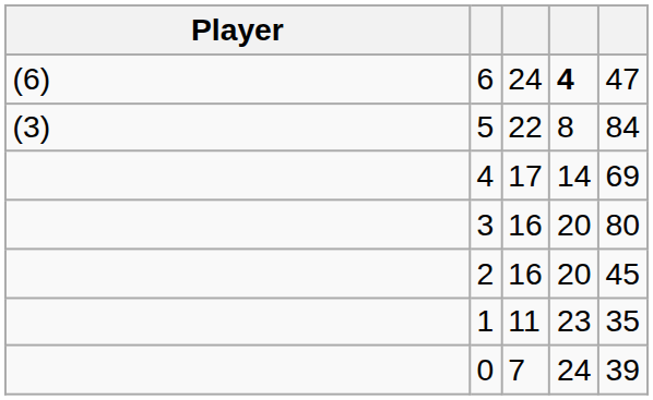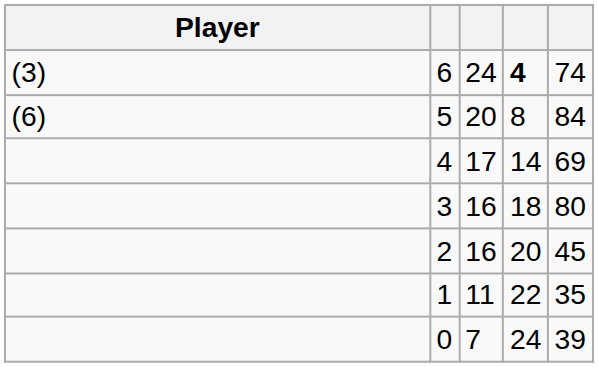6 | Player: (6) -> (3)
6 | column 5: 47 -> 74
5 | Player: (3) -> (6)
5 | column 3: 22 -> 20
3 | column 4: 20 -> 18
1 | column 4: 23 -> 22
